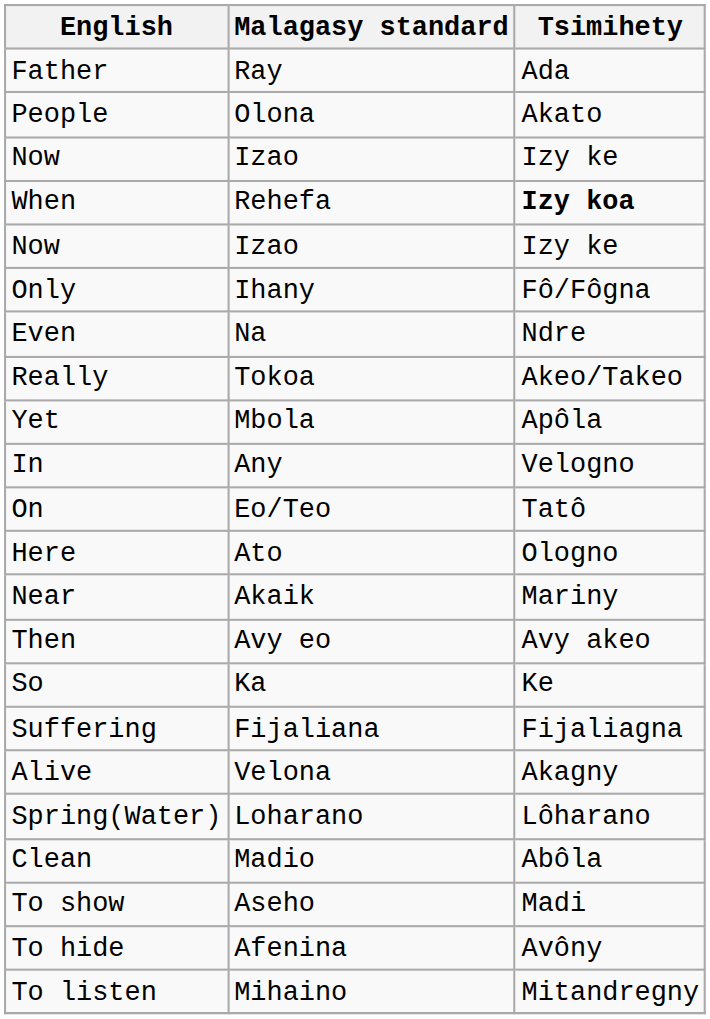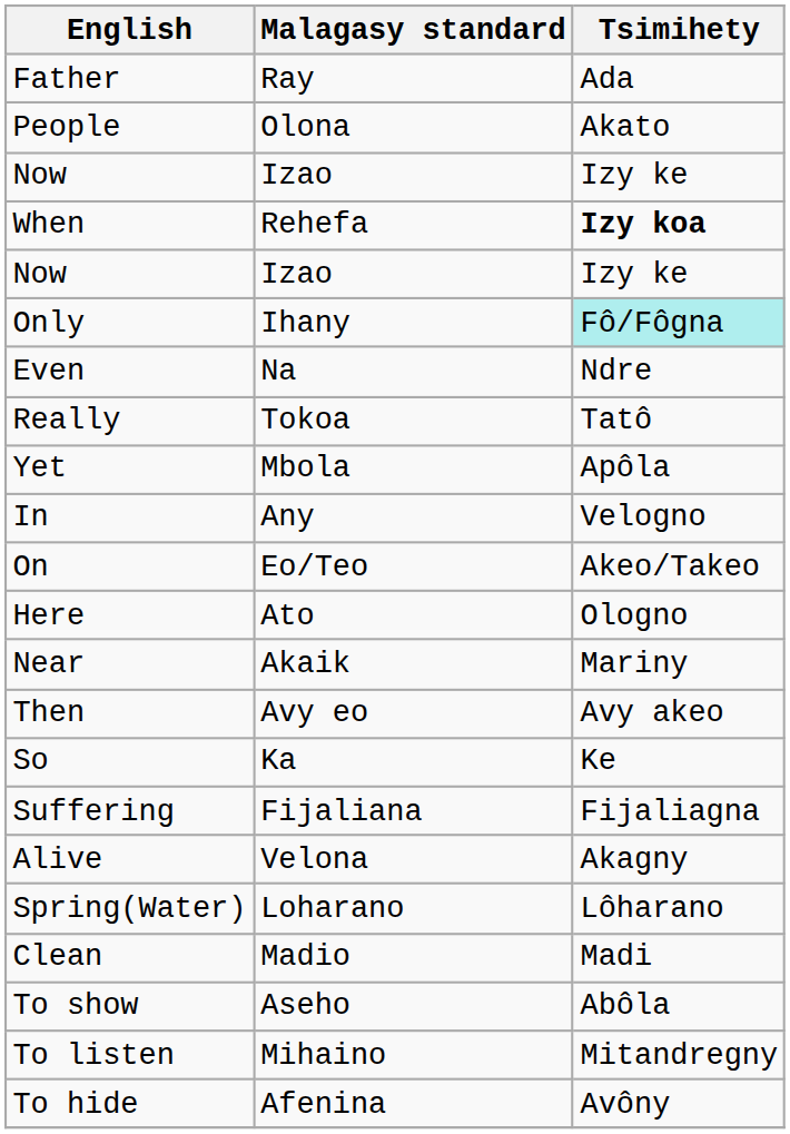Only | Tsimihety: no background -> paleturquoise background
Really | Tsimihety: Akeo/Takeo -> Tatô
On | Tsimihety: Tatô -> Akeo/Takeo
Clean | Tsimihety: Abôla -> Madi
To show | Tsimihety: Madi -> Abôla
rows swapped: To hide <-> To listen
